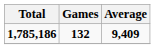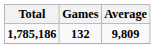1,785,186 | Average: 9,409 -> 9,809
